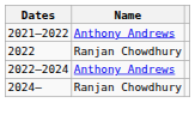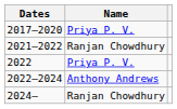+ row: 2017–2020 | Priya P. V.
2021–2022 | Name: Anthony Andrews -> Ranjan Chowdhury
2022 | Name: Ranjan Chowdhury -> Priya P. V.
